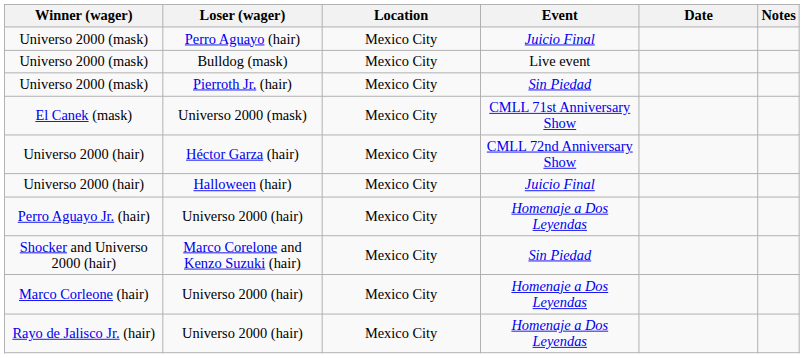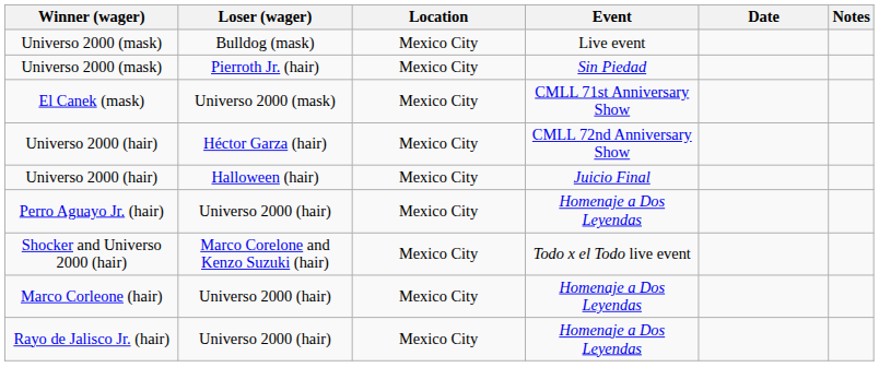- row: Universo 2000 (mask) | Perro Aguayo (hair) | Mexico City | Juicio Final
Marco Corelone and Kenzo Suzuki (hair) | Event: Sin Piedad -> Todo x el Todo live event
